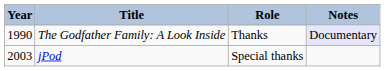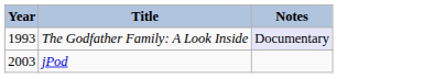- column: Role | Thanks | Special thanks
The Godfather Family: A Look Inside | Year: 1990 -> 1993
